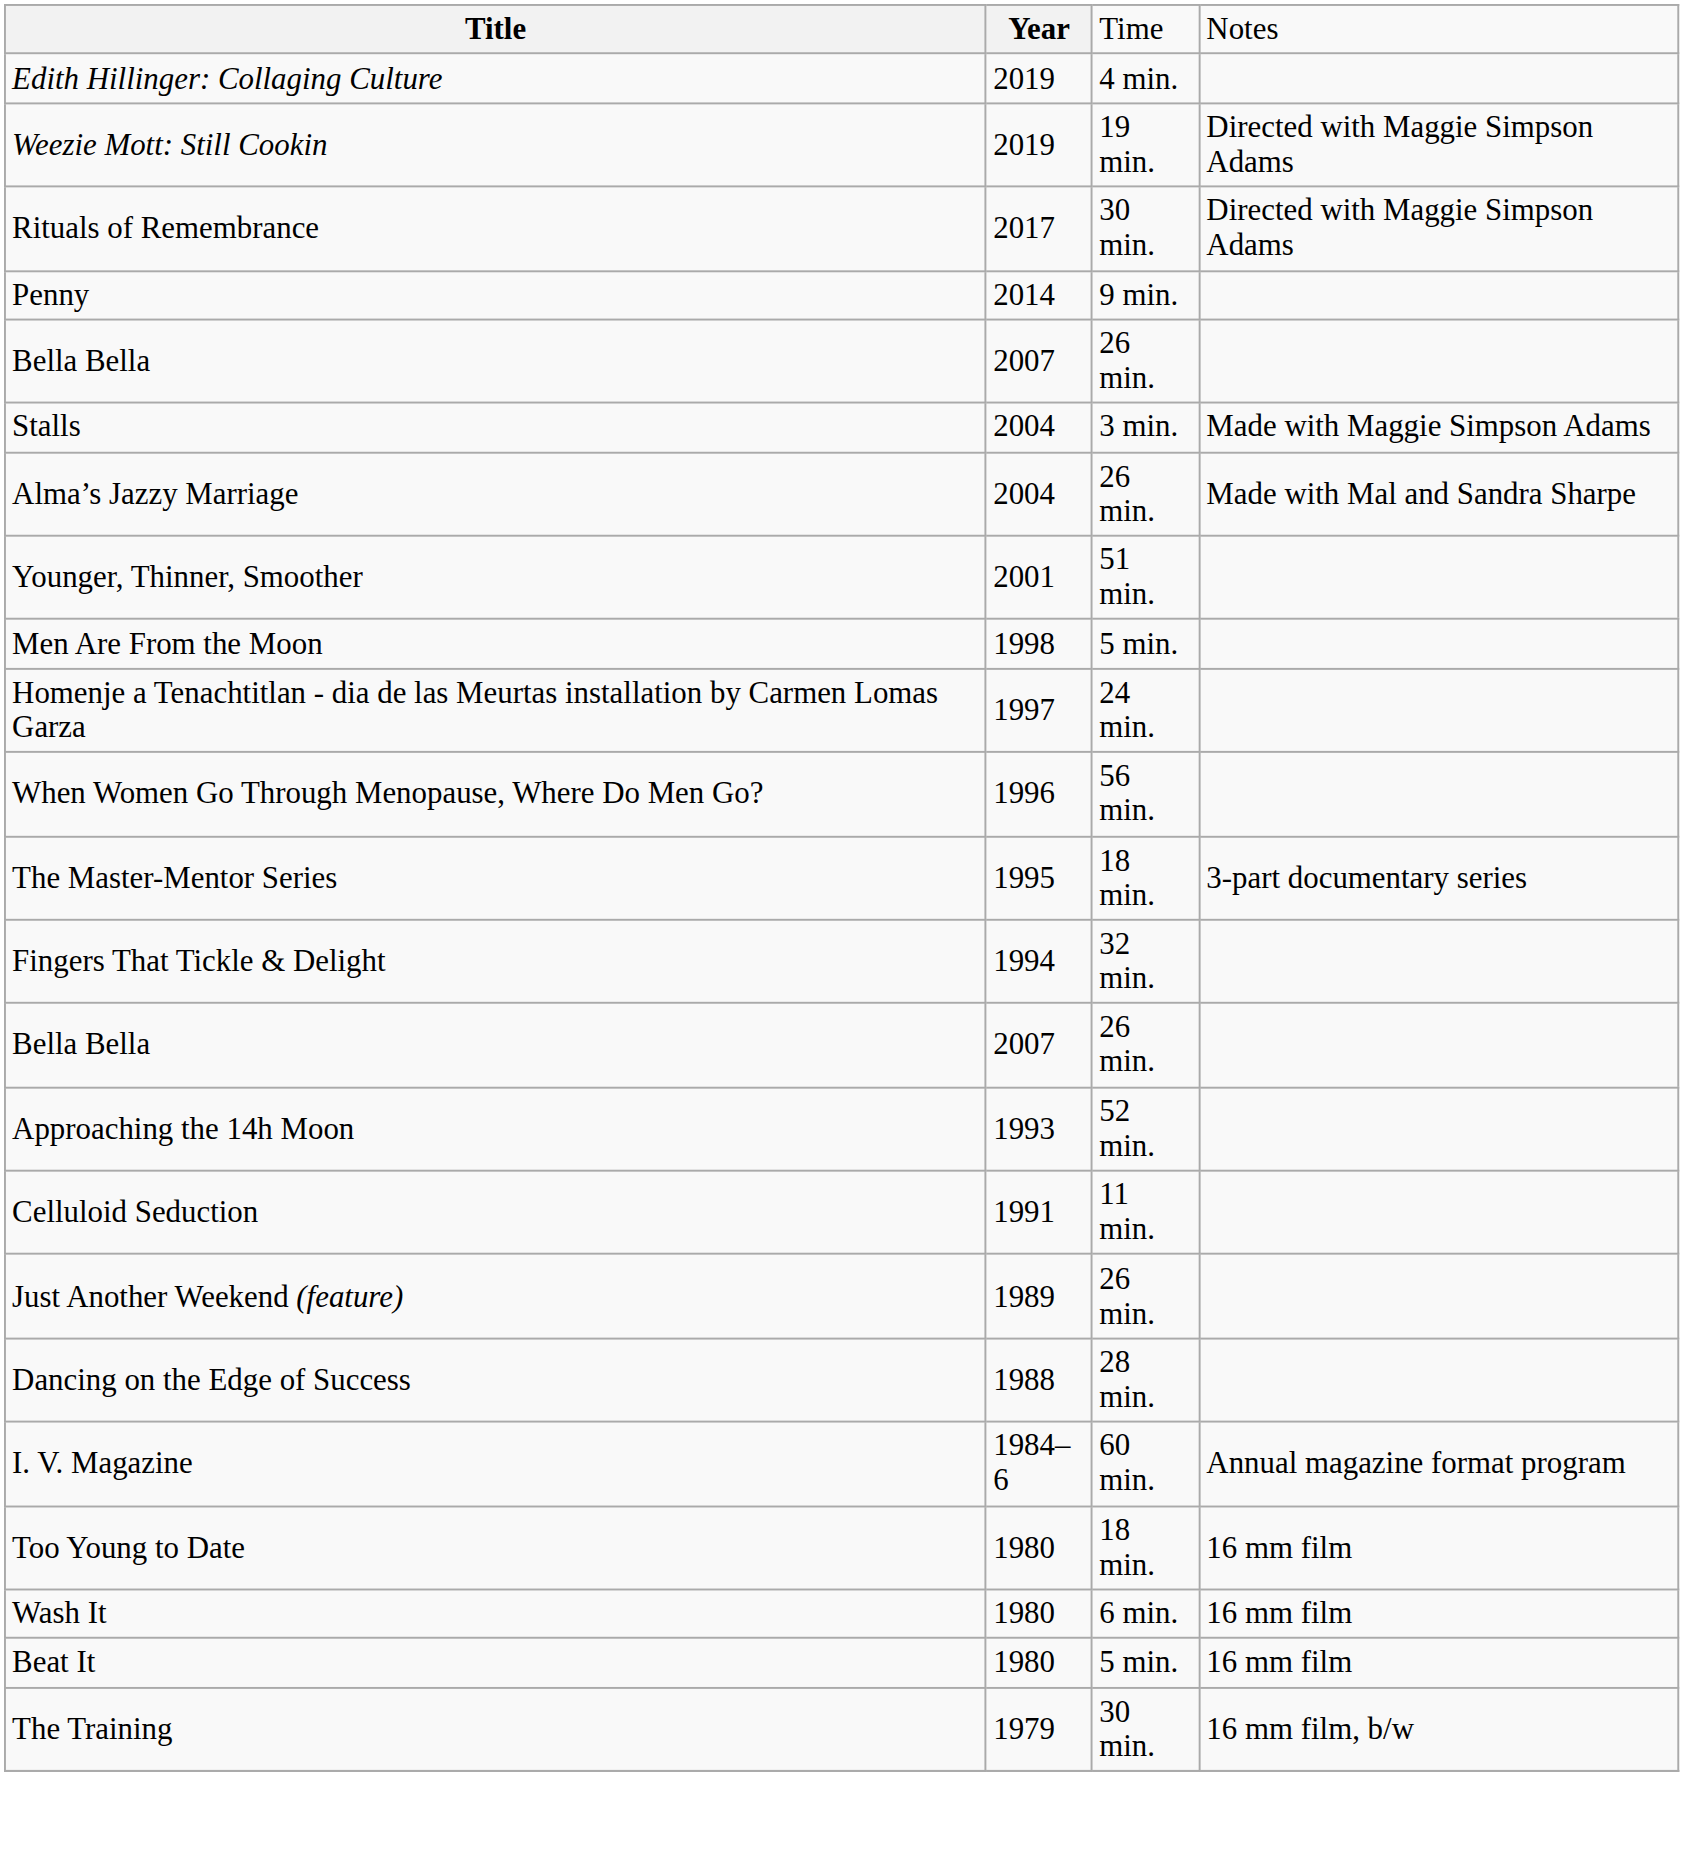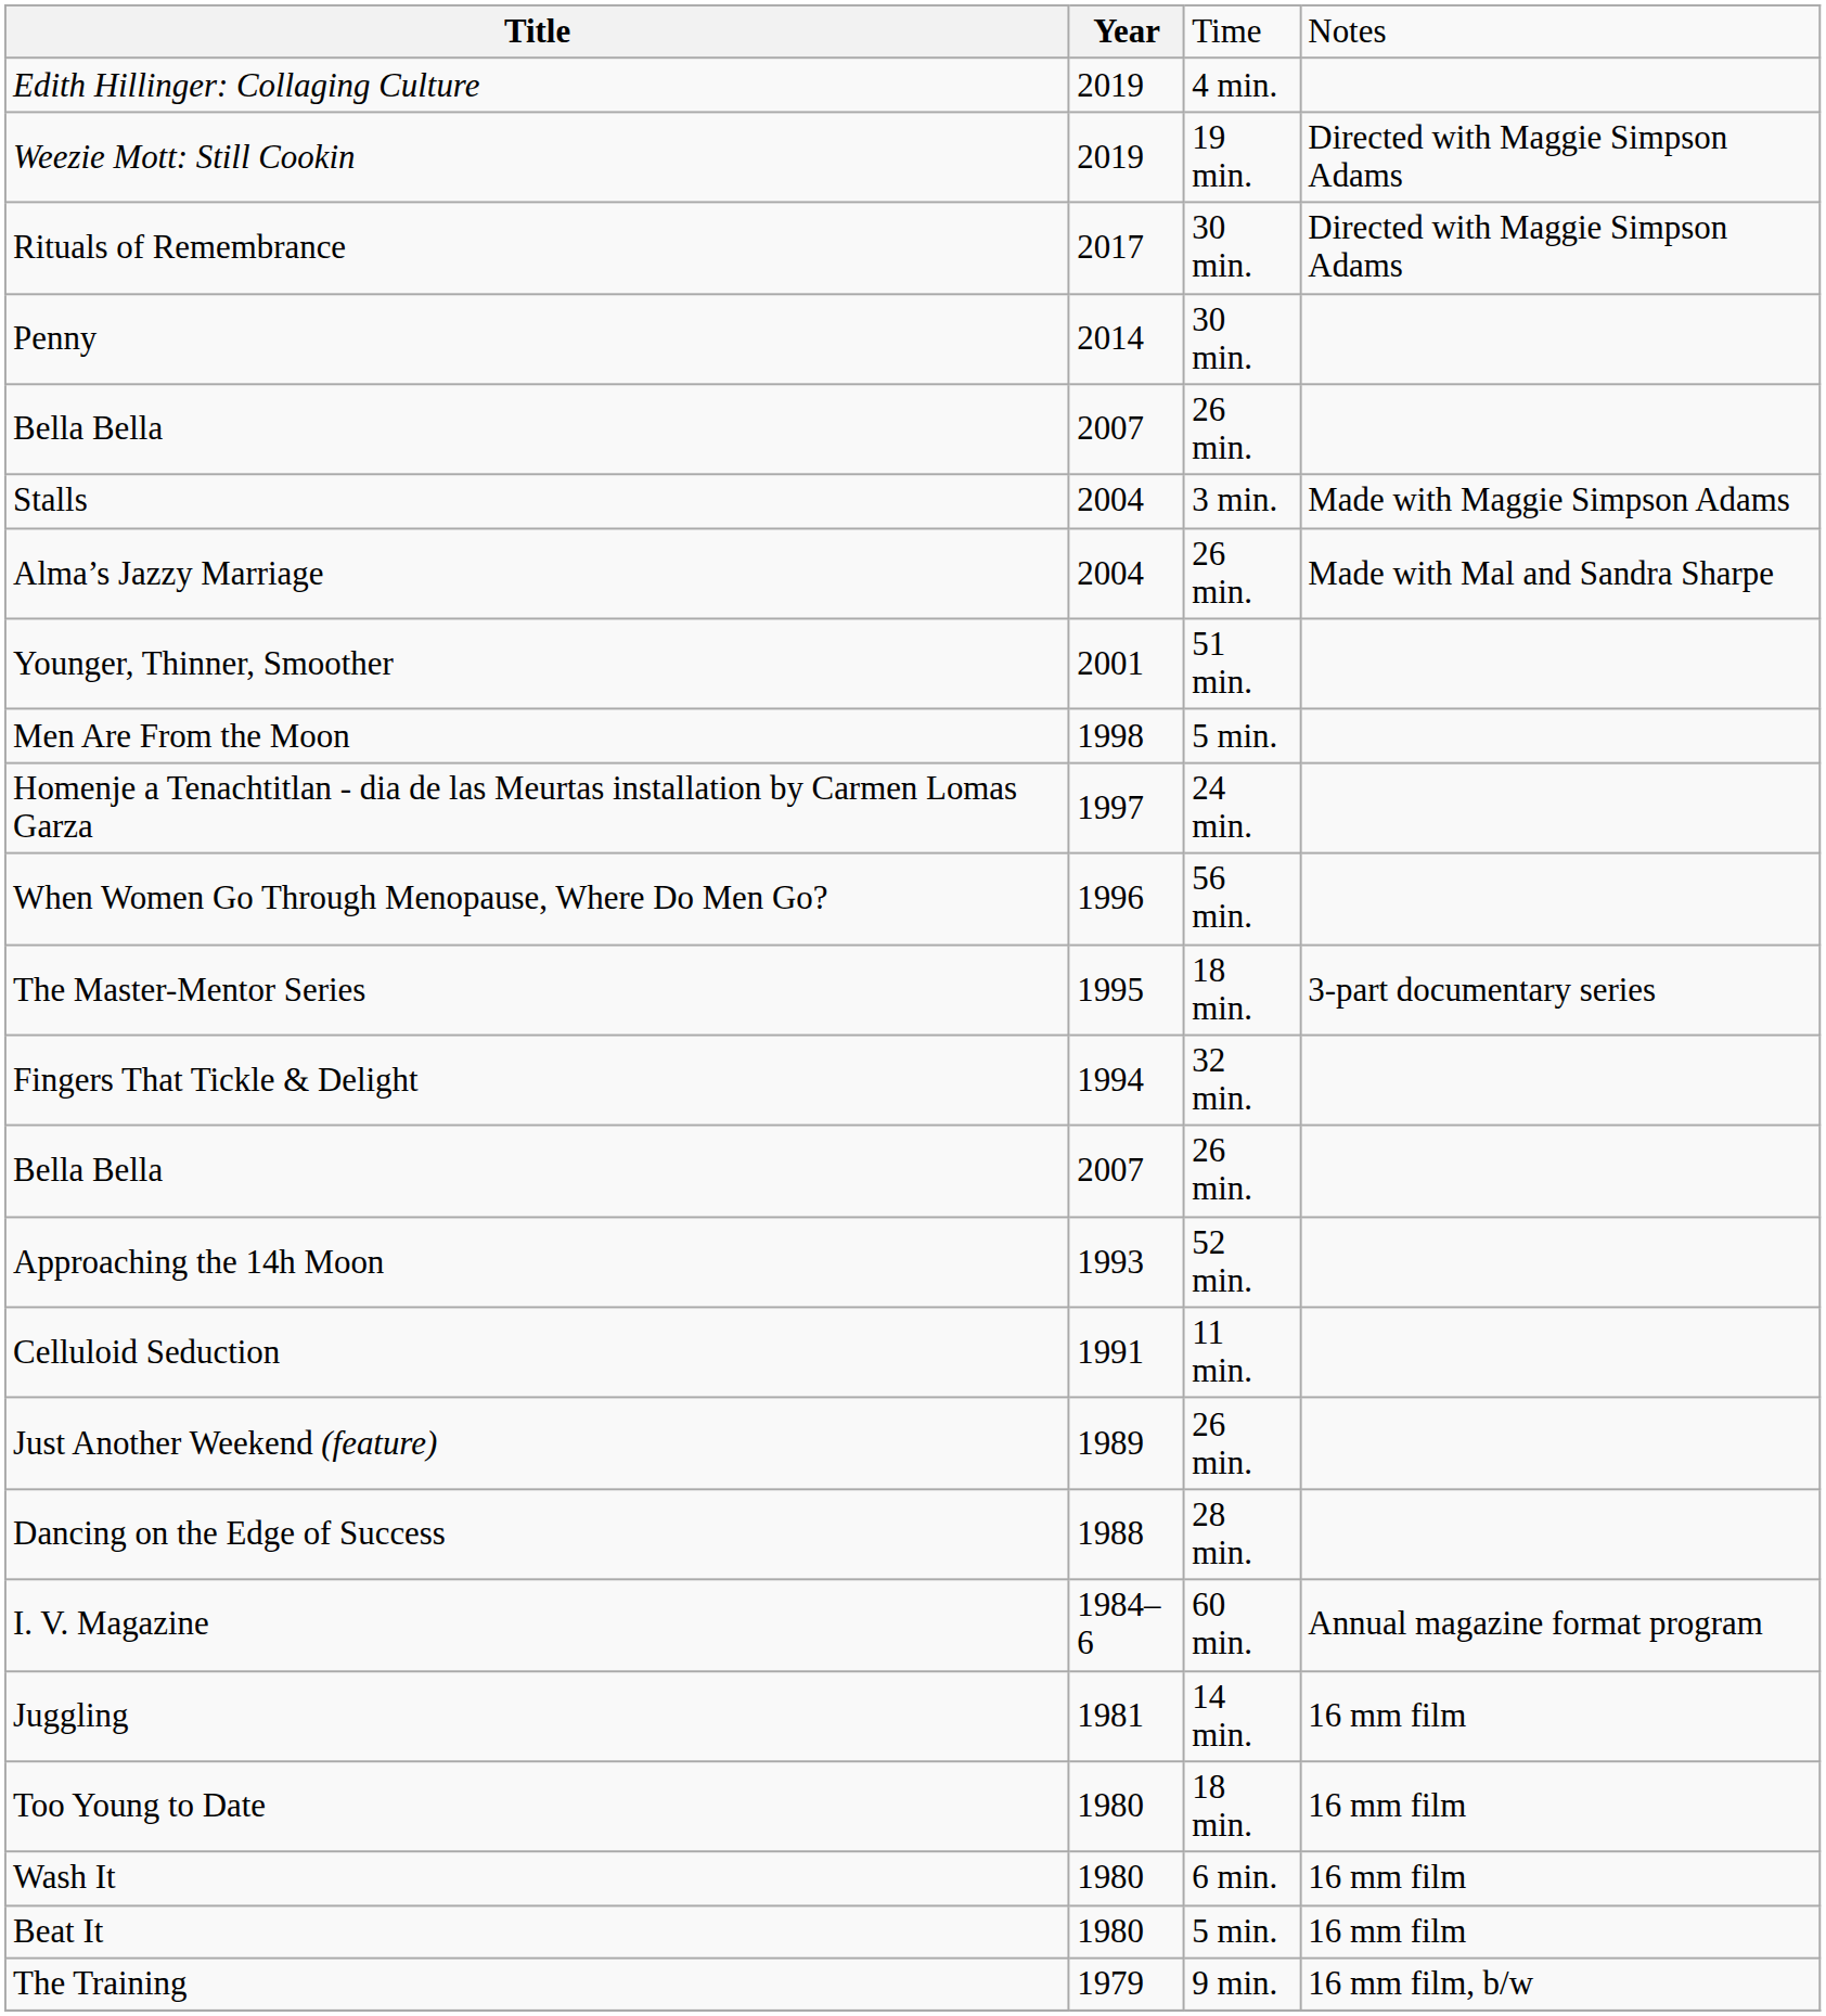Penny | column 3: 9 min. -> 30 min.
+ row: Juggling | 1981 | 14 min. | 16 mm film
The Training | column 3: 30 min. -> 9 min.
